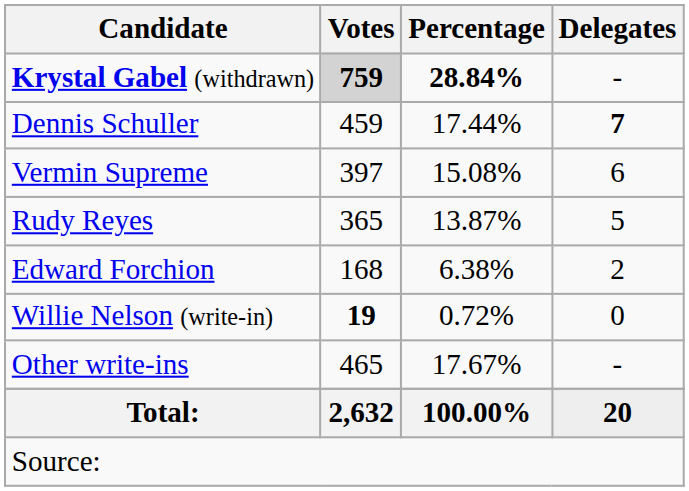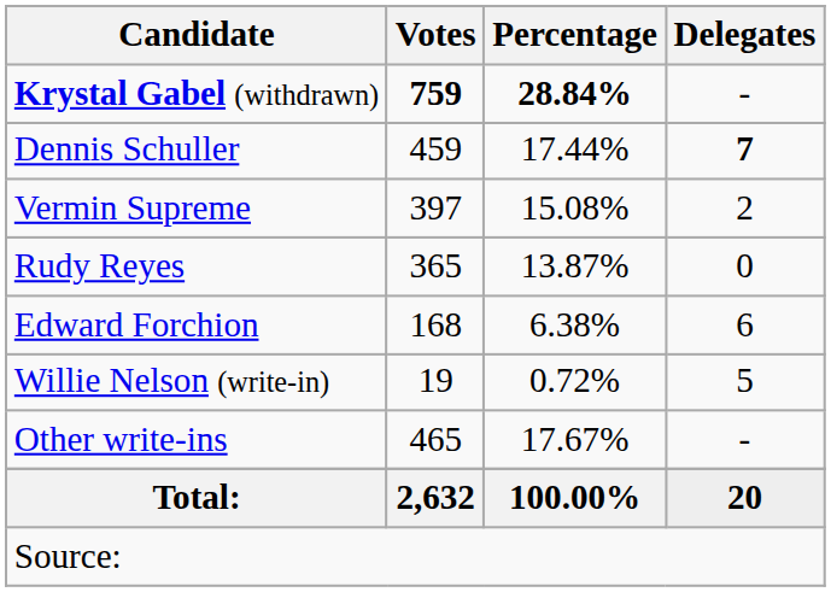Krystal Gabel (withdrawn) | Votes: lightgrey background -> no background
Vermin Supreme | Delegates: 6 -> 2
Rudy Reyes | Delegates: 5 -> 0
Edward Forchion | Delegates: 2 -> 6
Willie Nelson (write-in) | Votes: bold -> normal
Willie Nelson (write-in) | Delegates: 0 -> 5
